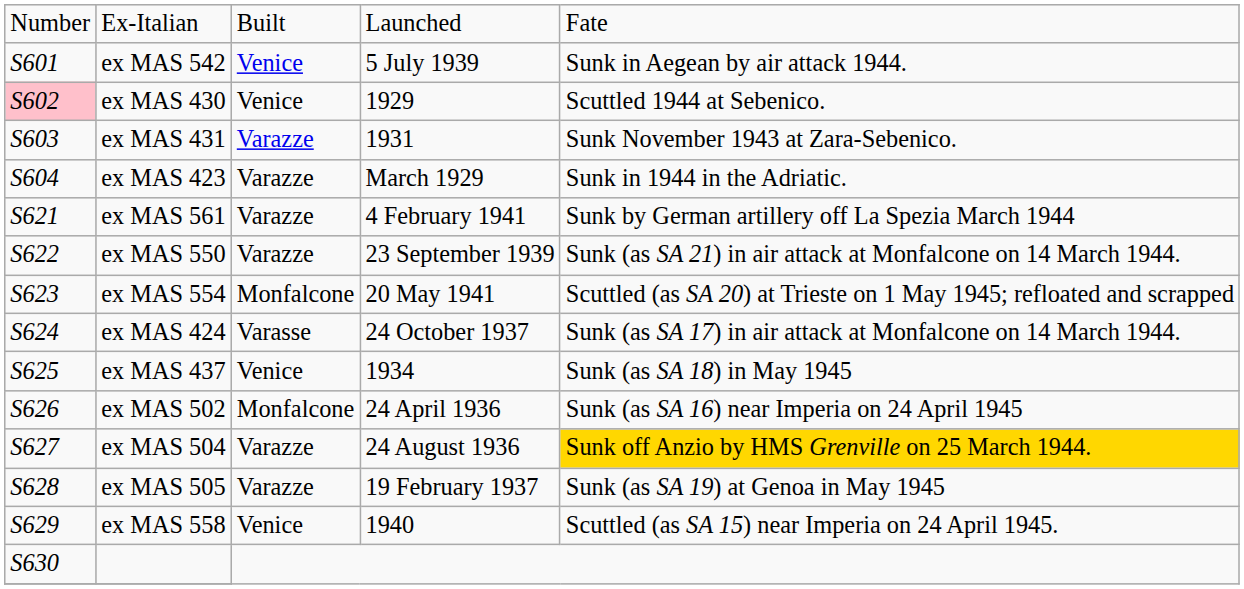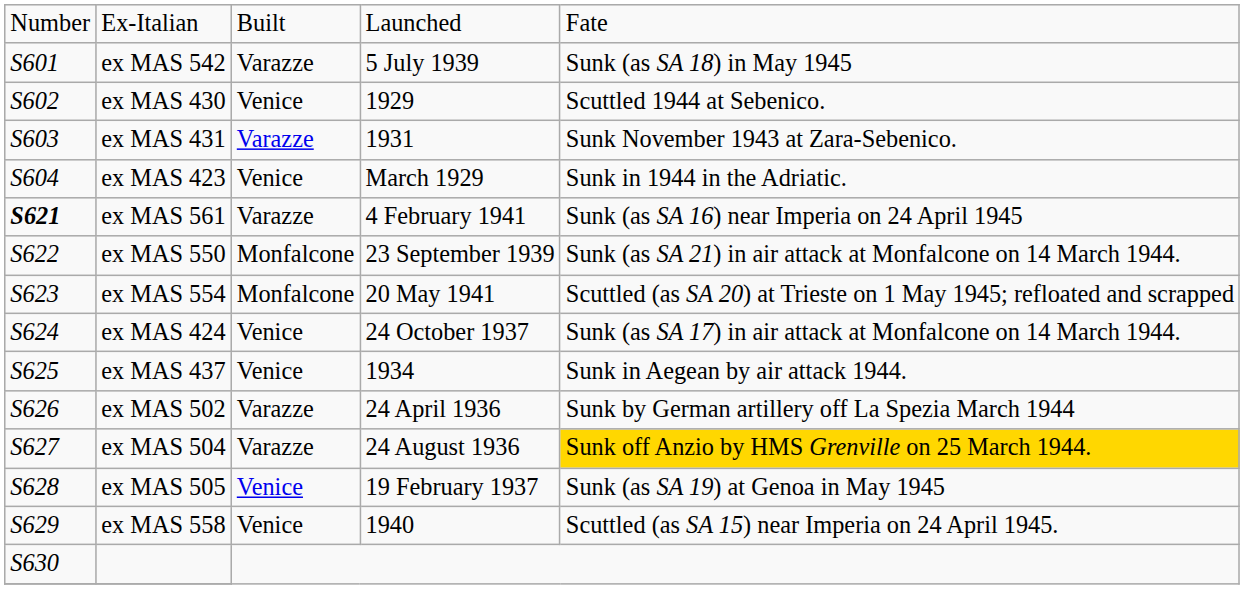ex MAS 542 | column 3: Venice -> Varazze
ex MAS 542 | column 5: Sunk in Aegean by air attack 1944. -> Sunk (as SA 18) in May 1945
ex MAS 430 | column 1: pink background -> no background
ex MAS 423 | column 3: Varazze -> Venice
ex MAS 561 | column 1: normal -> bold
ex MAS 561 | column 5: Sunk by German artillery off La Spezia March 1944 -> Sunk (as SA 16) near Imperia on 24 April 1945
ex MAS 550 | column 3: Varazze -> Monfalcone
ex MAS 424 | column 3: Varasse -> Venice
ex MAS 437 | column 5: Sunk (as SA 18) in May 1945 -> Sunk in Aegean by air attack 1944.
ex MAS 502 | column 3: Monfalcone -> Varazze
ex MAS 502 | column 5: Sunk (as SA 16) near Imperia on 24 April 1945 -> Sunk by German artillery off La Spezia March 1944
ex MAS 505 | column 3: Varazze -> Venice
